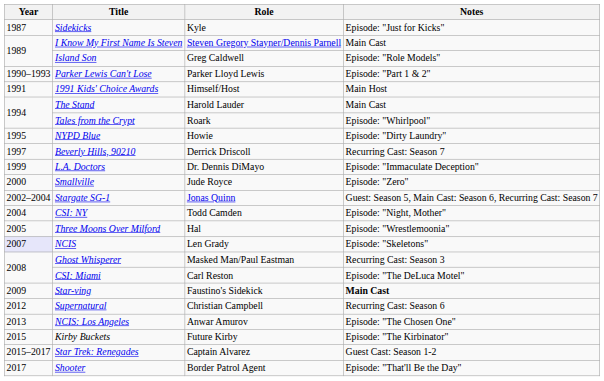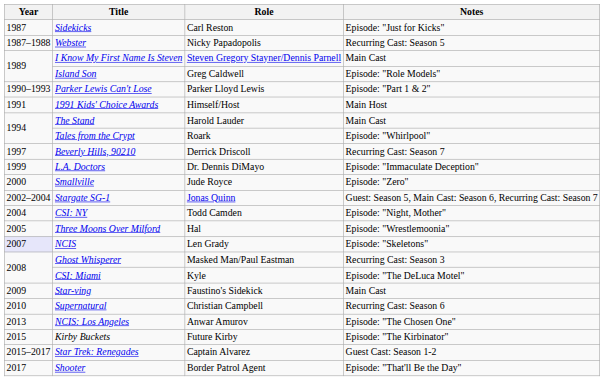Sidekicks | Role: Kyle -> Carl Reston
+ row: 1987–1988 | Webster | Nicky Papadopolis | Recurring Cast: Season 5
- row: 1995 | NYPD Blue | Howie | Episode: "Dirty Laundry"
CSI: Miami | Role: Carl Reston -> Kyle
Star-ving | Notes: bold -> normal
Supernatural | Year: 2012 -> 2010
